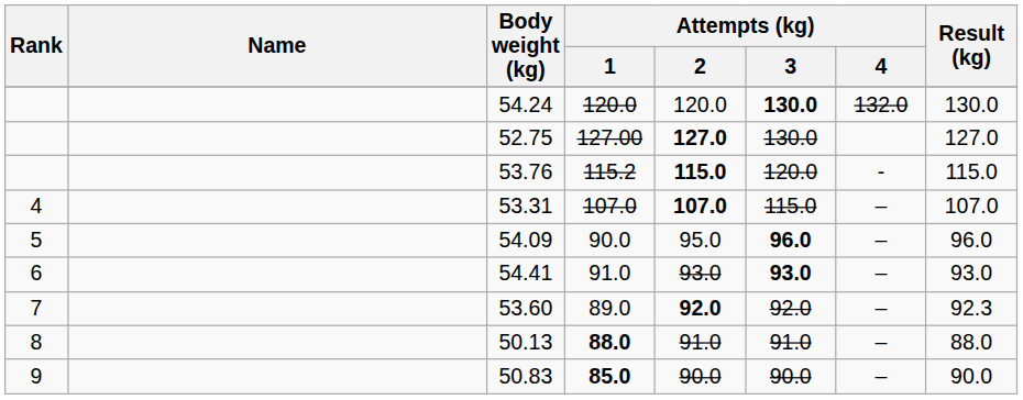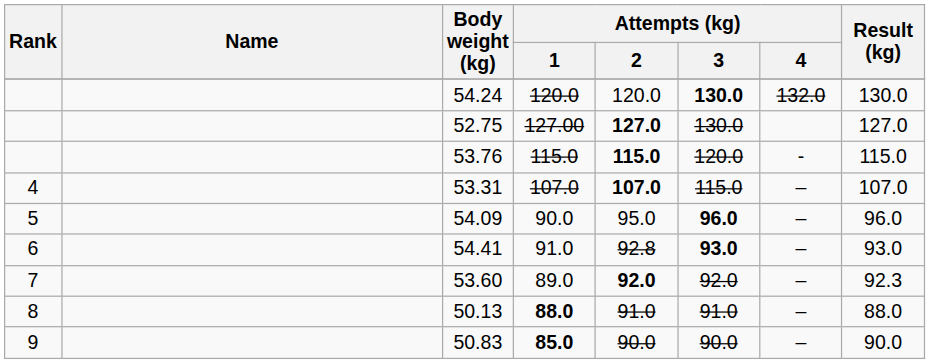53.76 | Attempts (kg) / 1: 115.2 -> 115.0
54.41 | Attempts (kg) / 2: 93.0 -> 92.8
